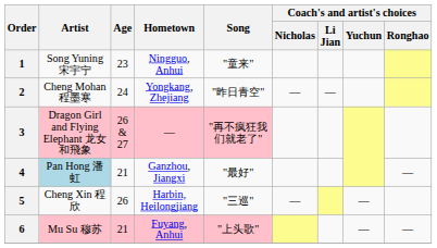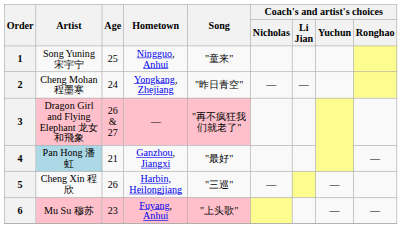1 | Age: 23 -> 25
6 | Age: 21 -> 23
